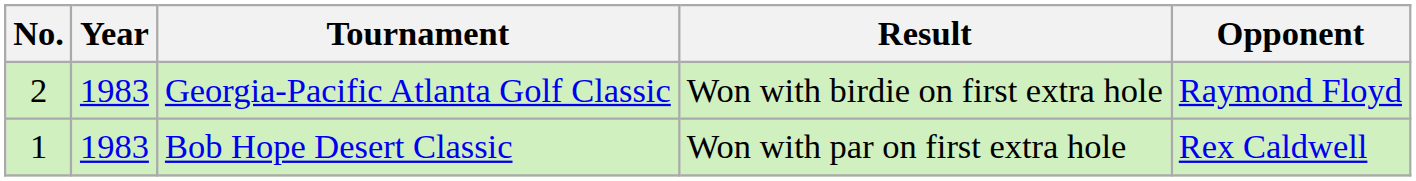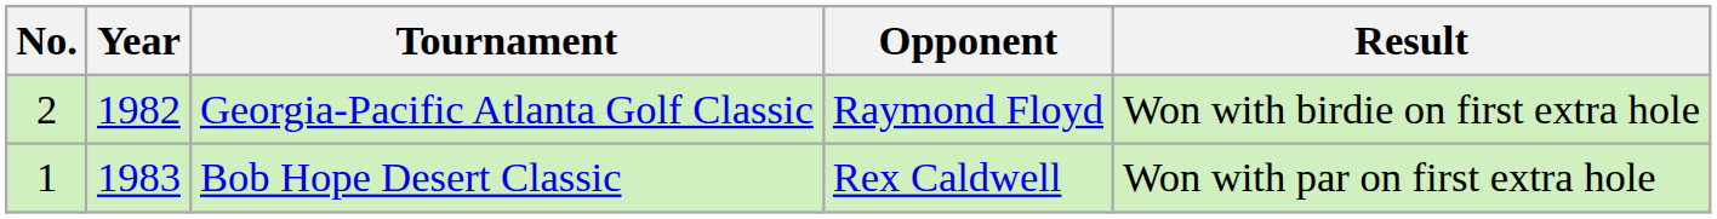columns swapped: Opponent <-> Result
Georgia-Pacific Atlanta Golf Classic | Year: 1983 -> 1982
